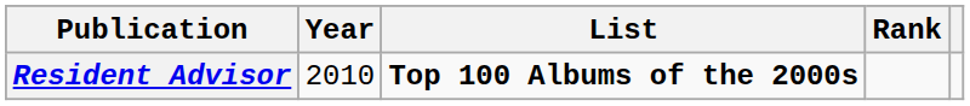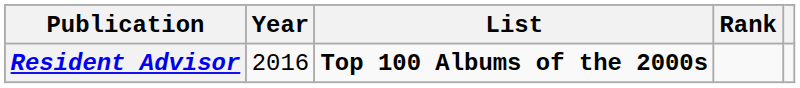Resident Advisor | Year: 2010 -> 2016
